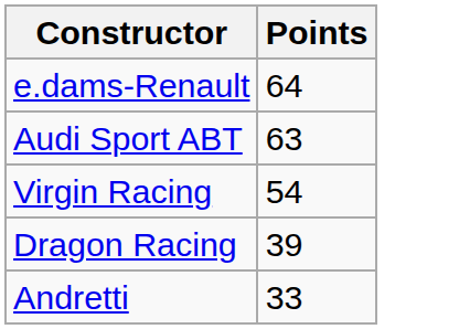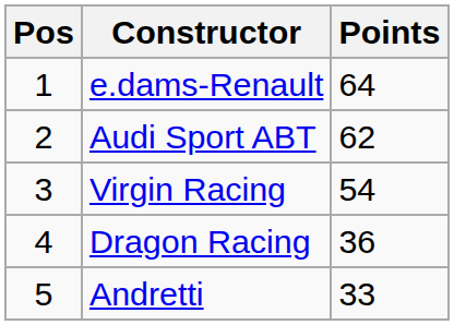+ column: Pos | 1 | 2 | 3 | 4 | 5
Audi Sport ABT | Points: 63 -> 62
Dragon Racing | Points: 39 -> 36
